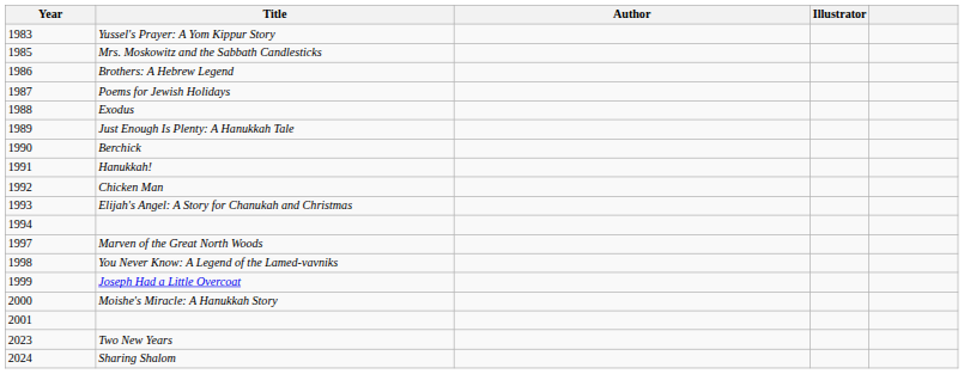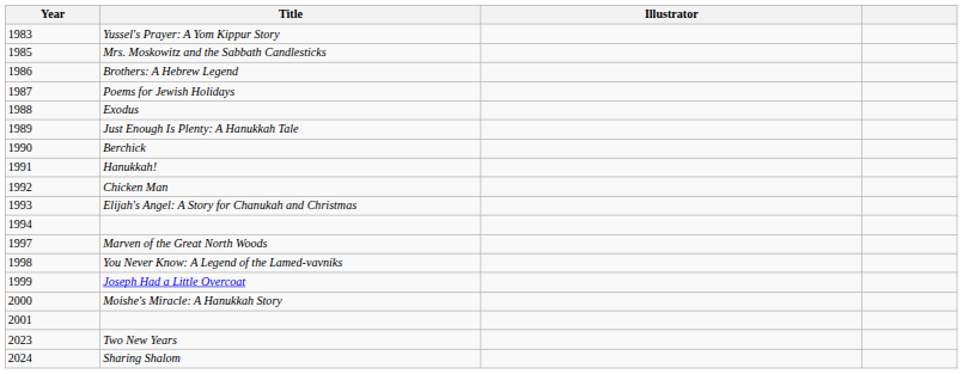- column: Author
